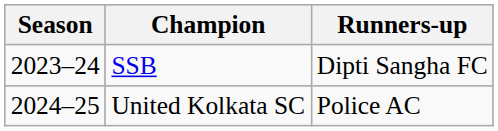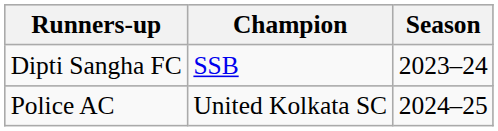columns swapped: Season <-> Runners-up
